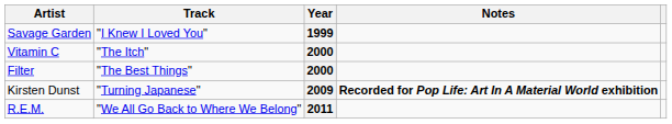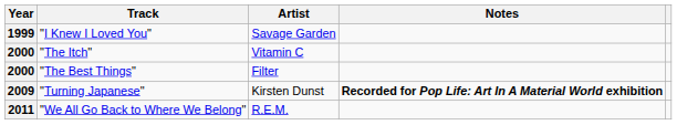columns swapped: Year <-> Artist
